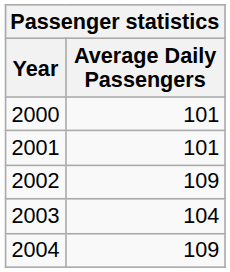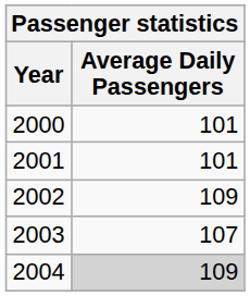2003 | Average Daily Passengers: 104 -> 107
2004 | Average Daily Passengers: no background -> lightgrey background
